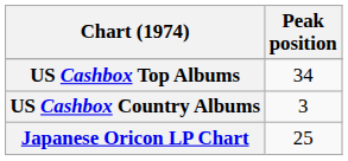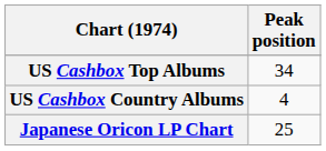US Cashbox Country Albums | Peak position: 3 -> 4
